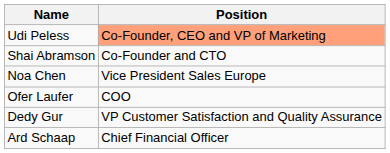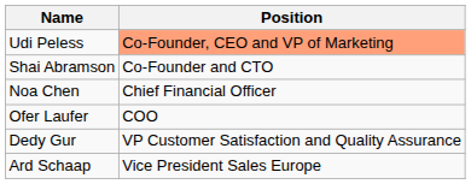Noa Chen | Position: Vice President Sales Europe -> Chief Financial Officer
Ard Schaap | Position: Chief Financial Officer -> Vice President Sales Europe
